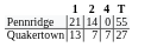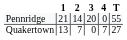+ column: 3 | 20 | 0
